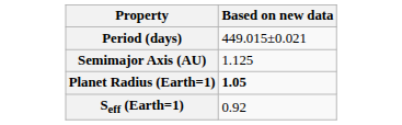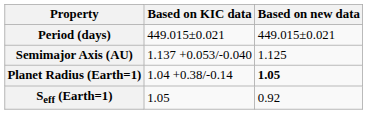+ column: Based on KIC data | 449.015±0.021 | 1.137 +0.053/-0.040 | 1.04 +0.38/-0.14 | 1.05
